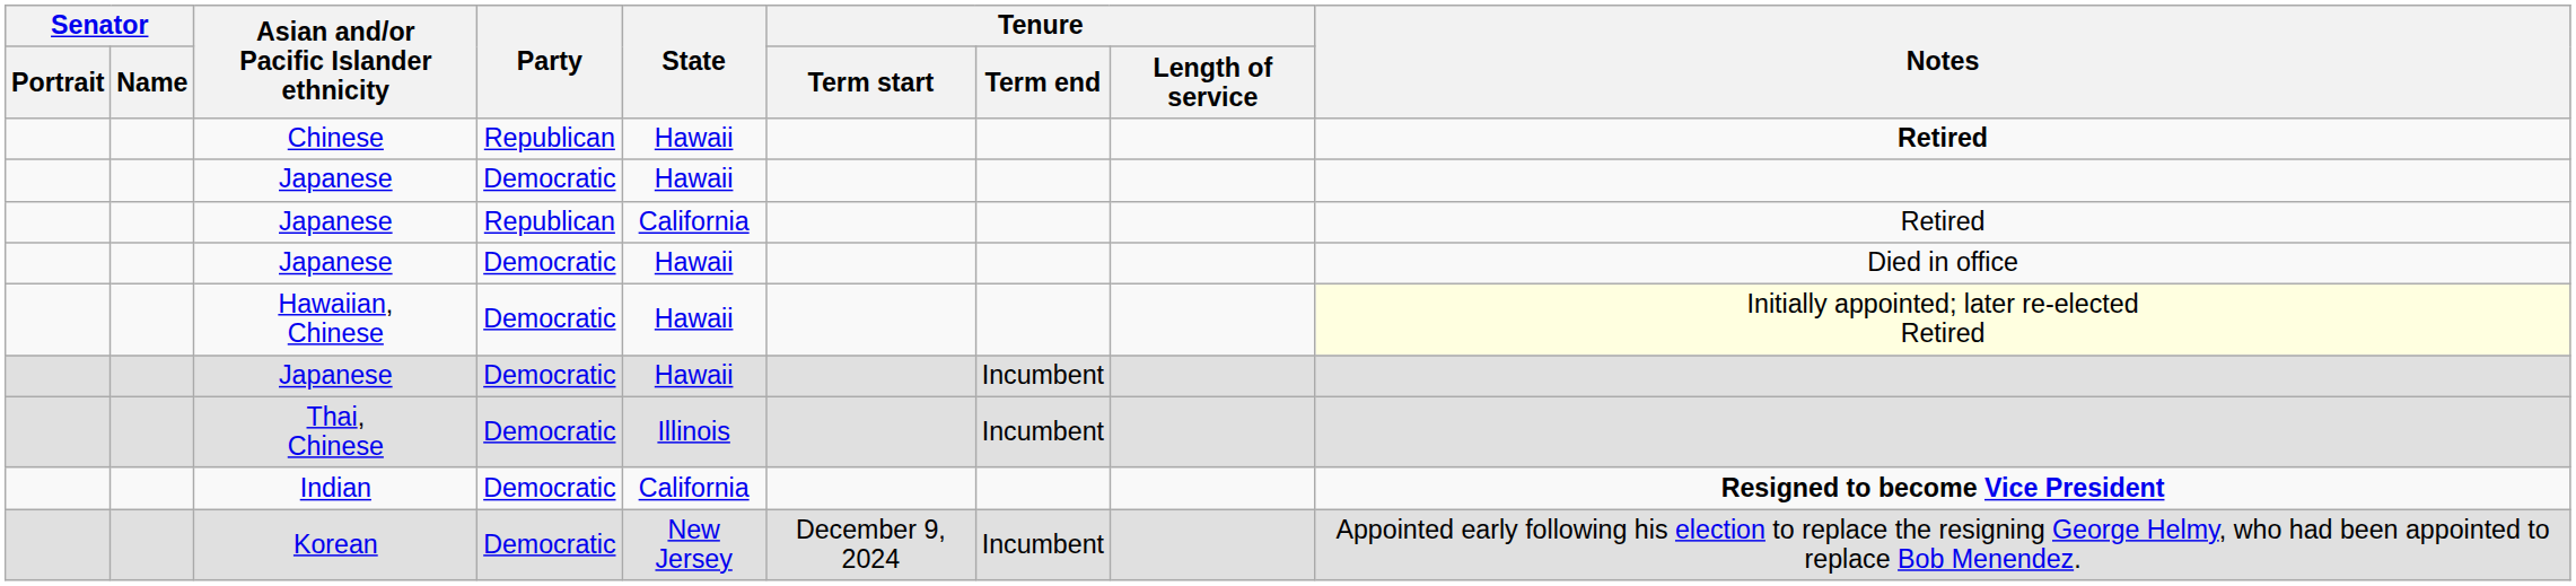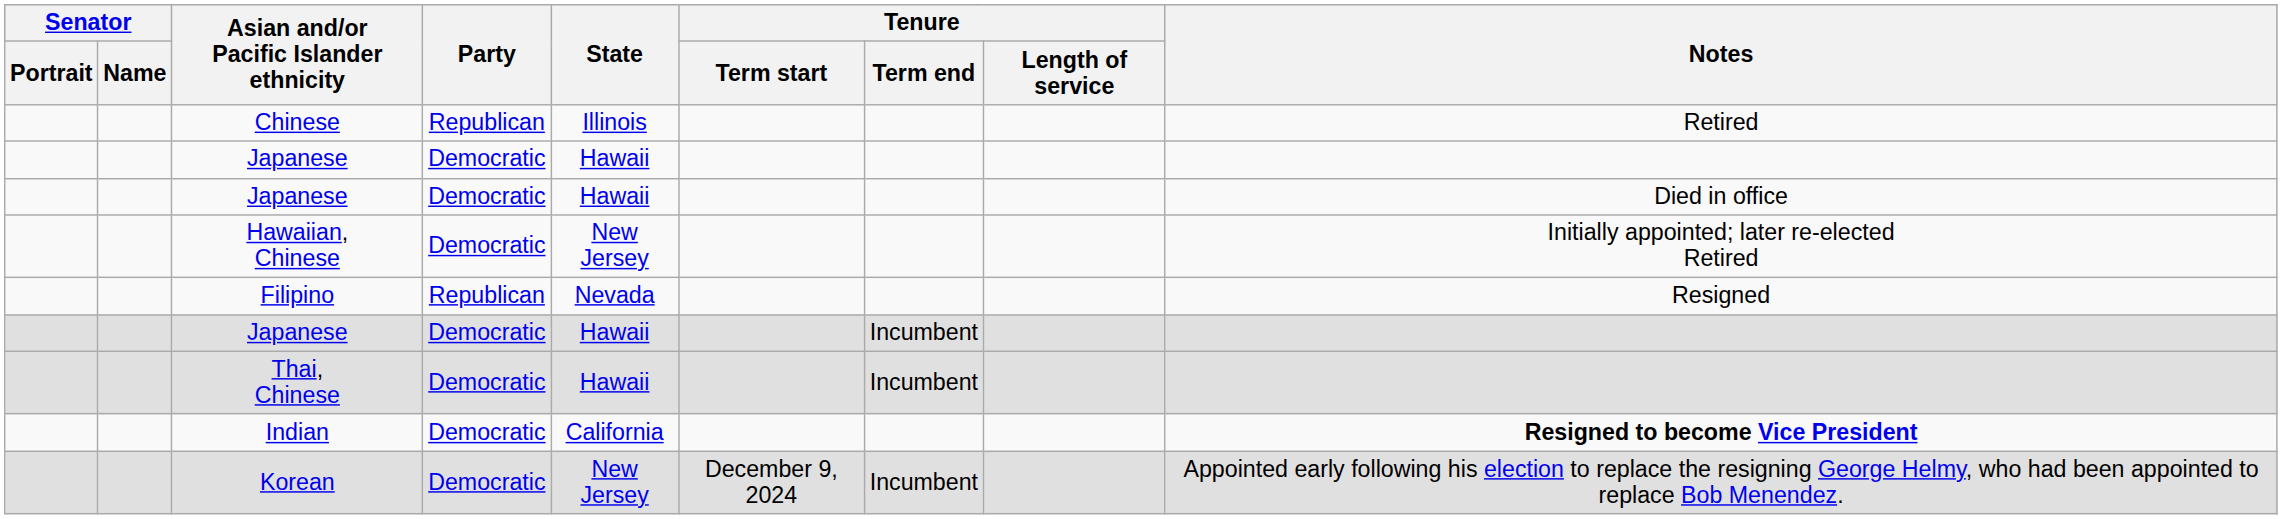Chinese | State: Hawaii -> Illinois
Chinese | Notes: bold -> normal
- row: Japanese | Republican | California | Retired
Hawaiian, Chinese | State: Hawaii -> New Jersey
Hawaiian, Chinese | Notes: lightyellow background -> no background
+ row: Filipino | Republican | Nevada | Resigned
Thai, Chinese | State: Illinois -> Hawaii
